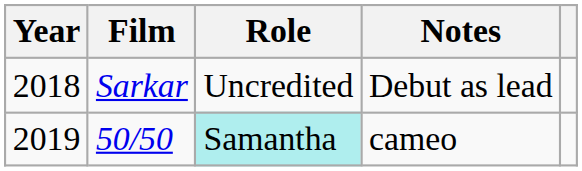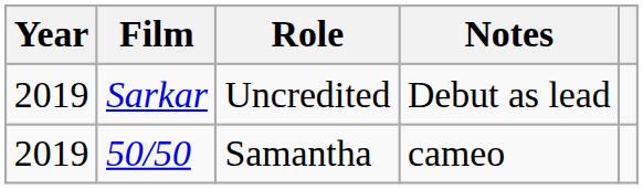Sarkar | Year: 2018 -> 2019
50/50 | Role: paleturquoise background -> no background
